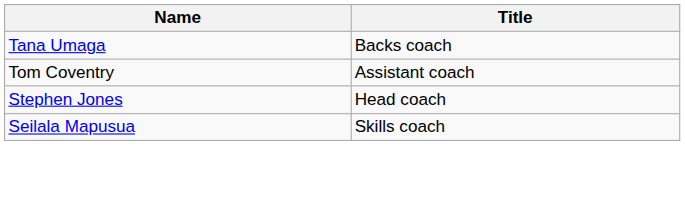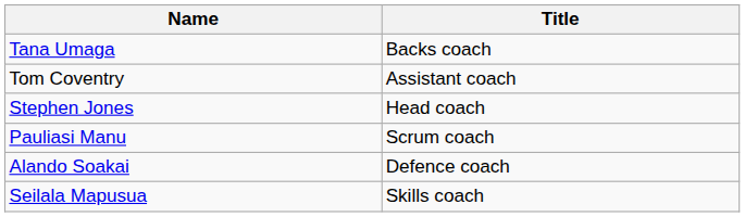+ row: Pauliasi Manu | Scrum coach
+ row: Alando Soakai | Defence coach
